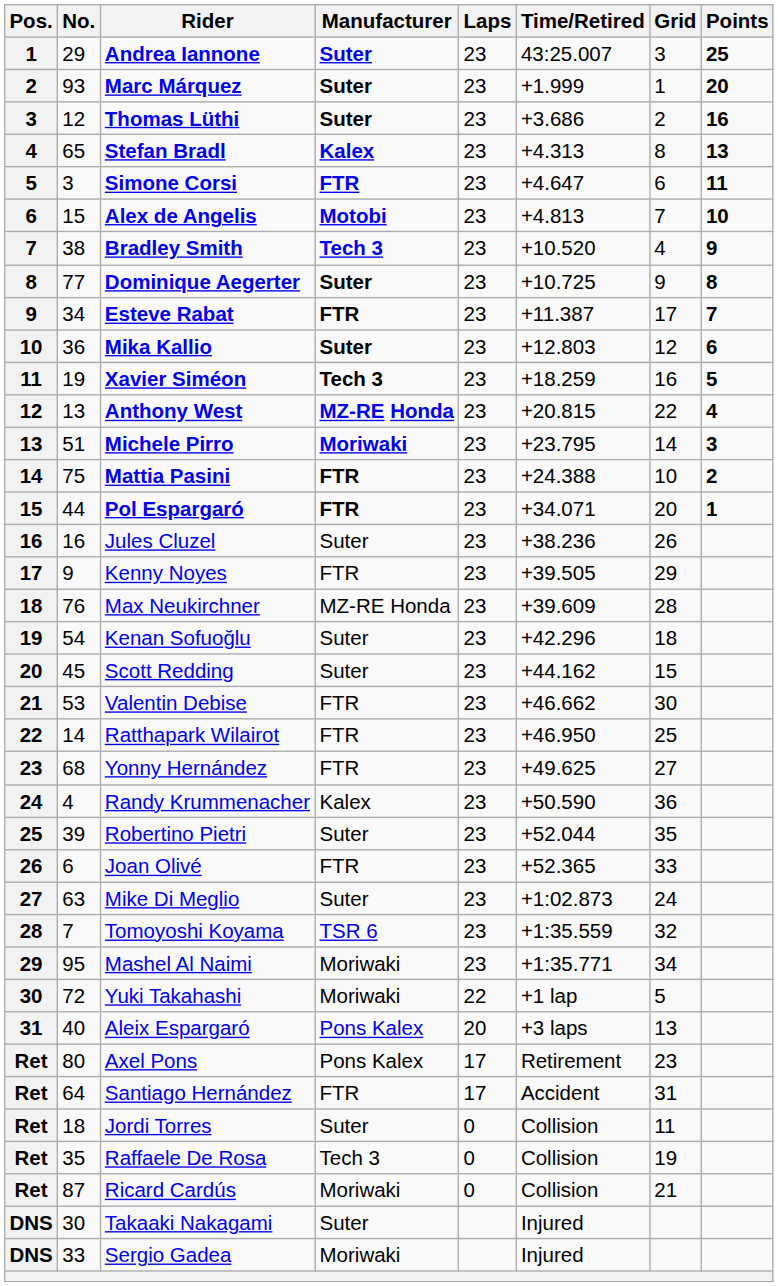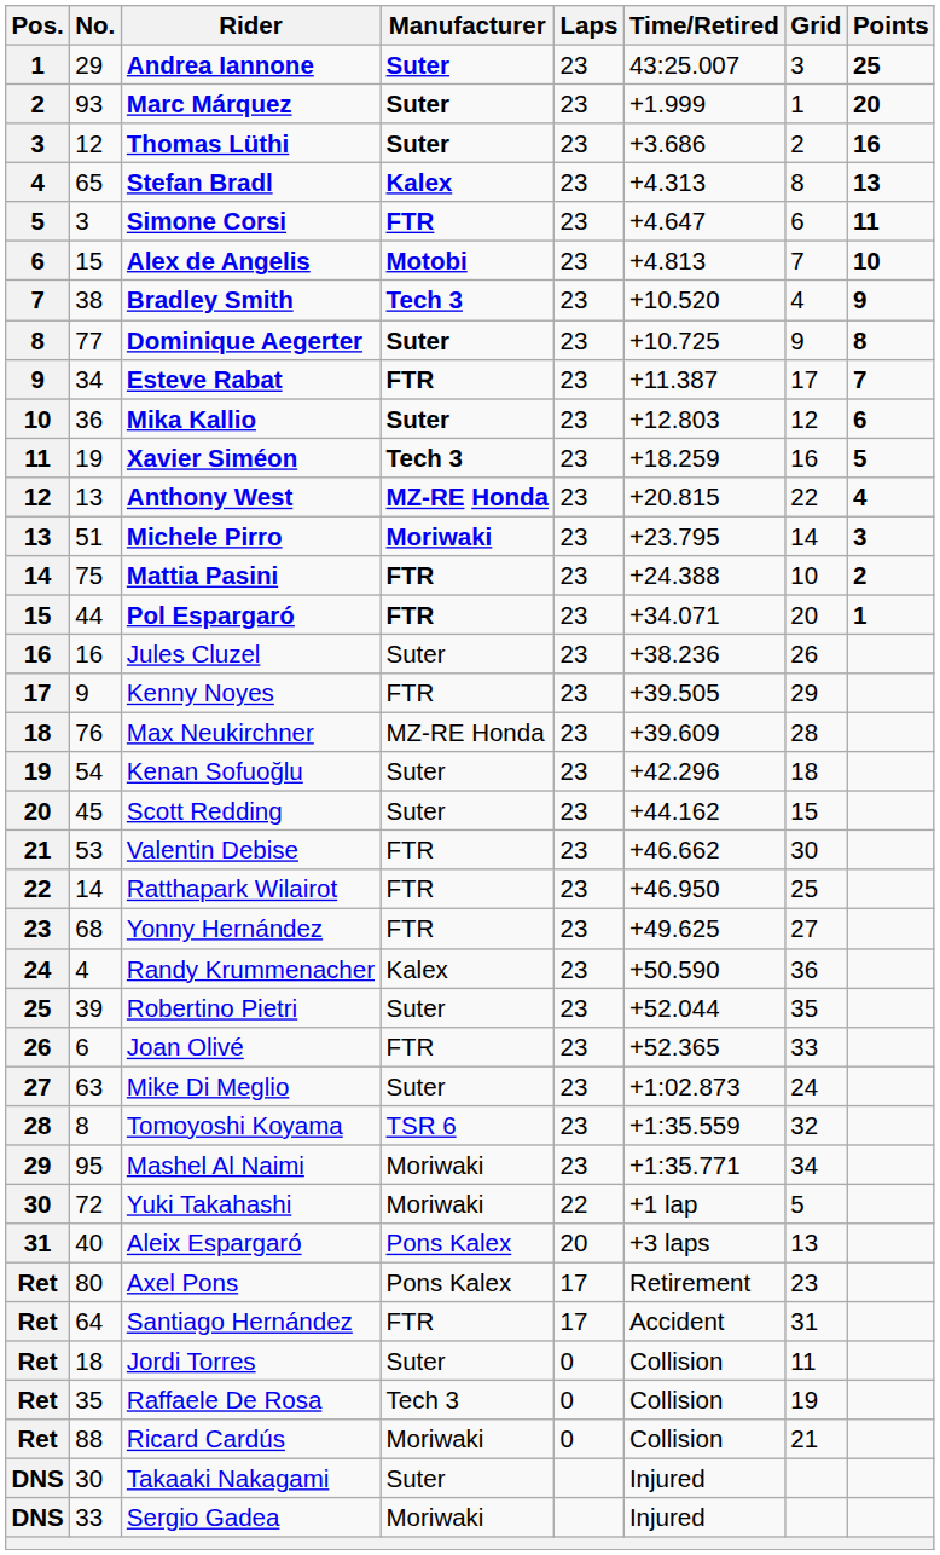Tomoyoshi Koyama | No.: 7 -> 8
Ricard Cardús | No.: 87 -> 88
